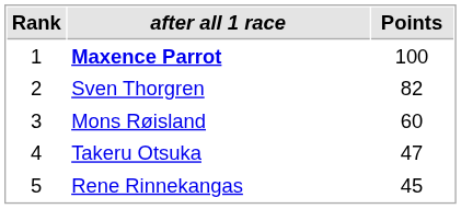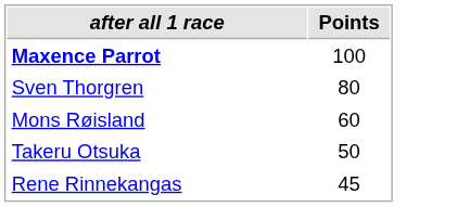- column: Rank | 1 | 2 | 3 | 4 | 5
Sven Thorgren | Points: 82 -> 80
Takeru Otsuka | Points: 47 -> 50
